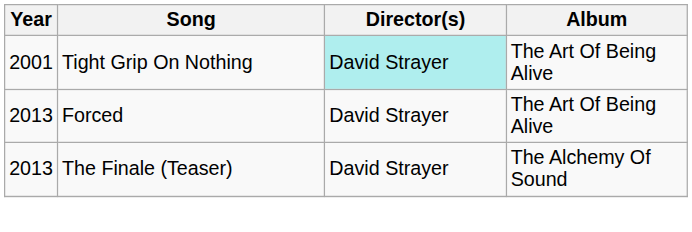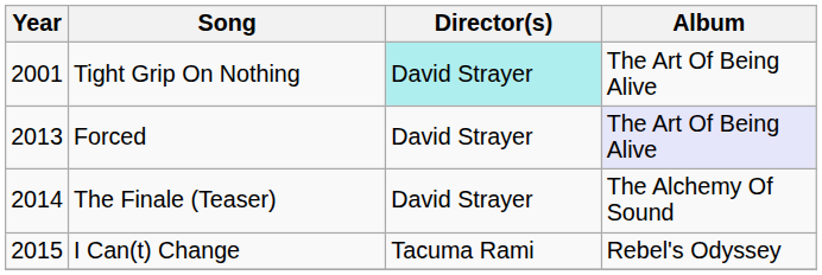Forced | Album: no background -> lavender background
The Finale (Teaser) | Year: 2013 -> 2014
+ row: 2015 | I Can(t) Change | Tacuma Rami | Rebel's Odyssey
